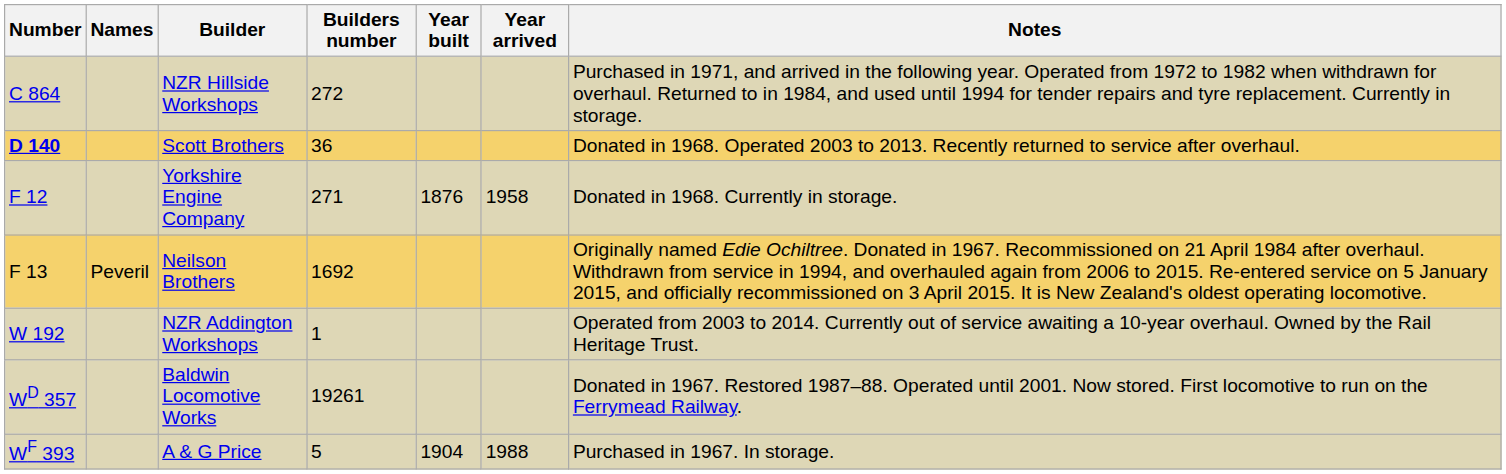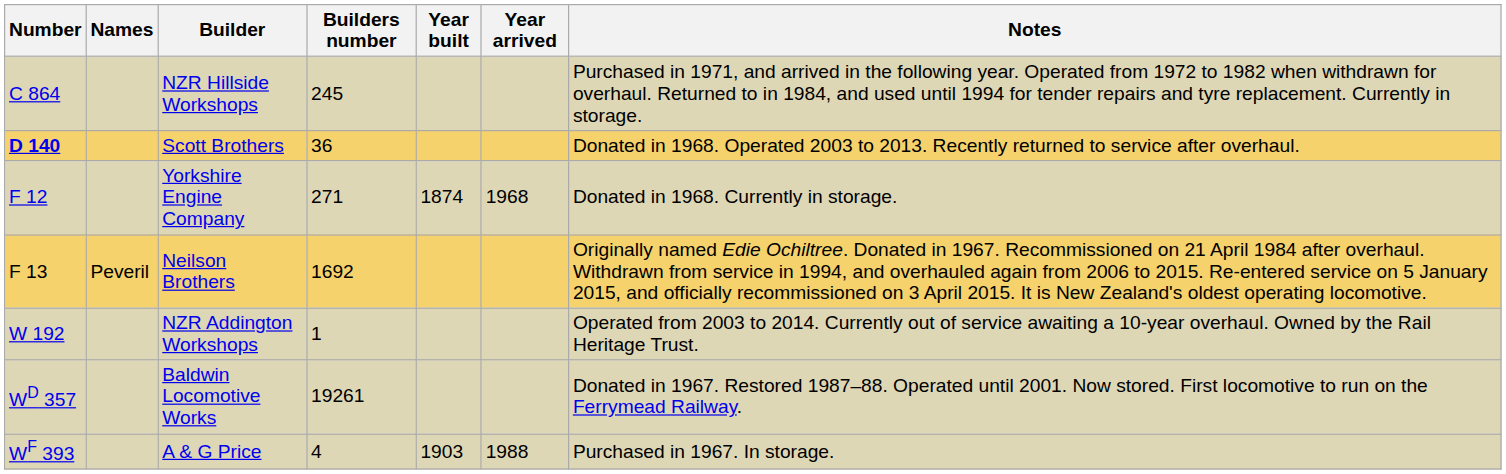NZR Hillside Workshops | Builders number: 272 -> 245
Yorkshire Engine Company | Year built: 1876 -> 1874
Yorkshire Engine Company | Year arrived: 1958 -> 1968
A & G Price | Builders number: 5 -> 4
A & G Price | Year built: 1904 -> 1903
